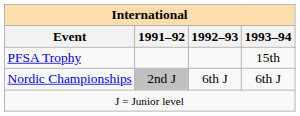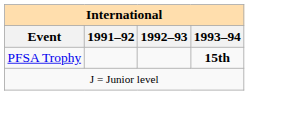PFSA Trophy | 1993–94: normal -> bold
- row: Nordic Championships | 2nd J | 6th J | 6th J
